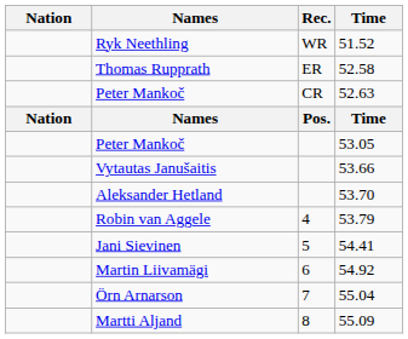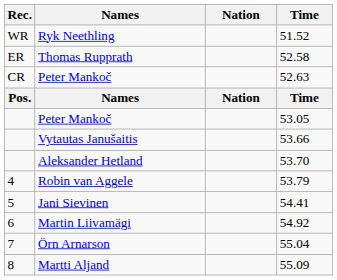columns swapped: Rec. <-> Nation
